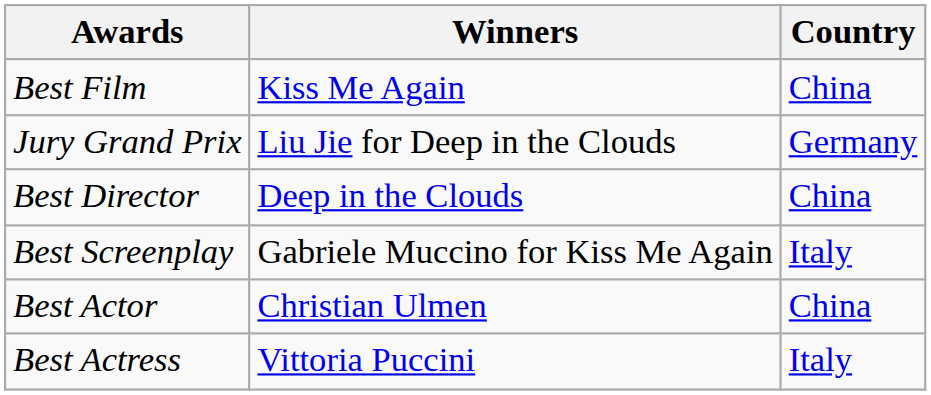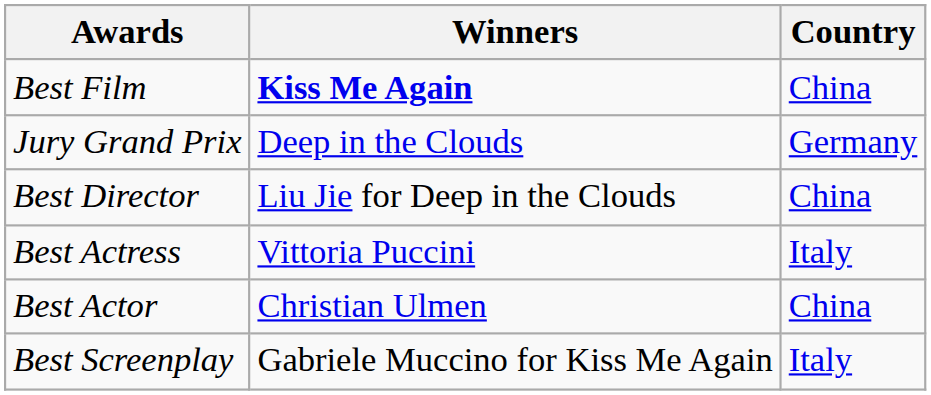Best Film | Winners: normal -> bold
Jury Grand Prix | Winners: Liu Jie for Deep in the Clouds -> Deep in the Clouds
Best Director | Winners: Deep in the Clouds -> Liu Jie for Deep in the Clouds
rows swapped: Best Screenplay <-> Best Actress
